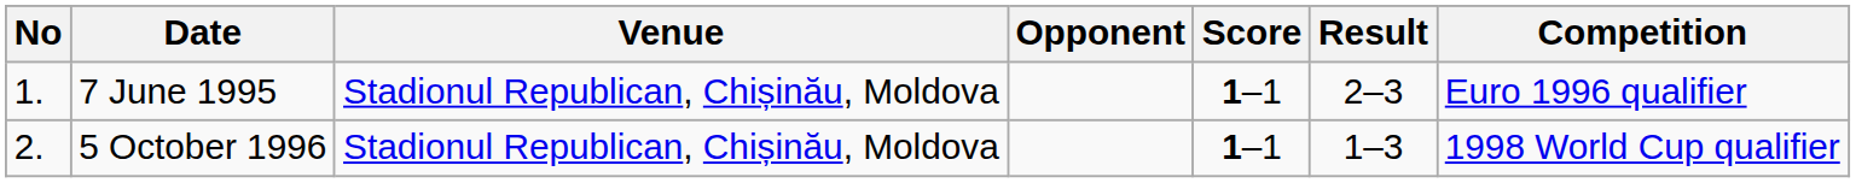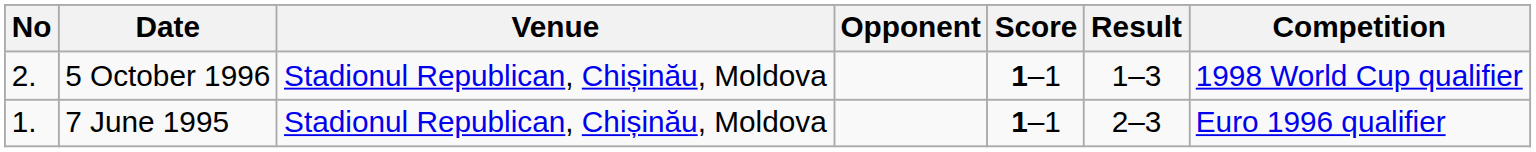rows swapped: 7 June 1995 <-> 5 October 1996
